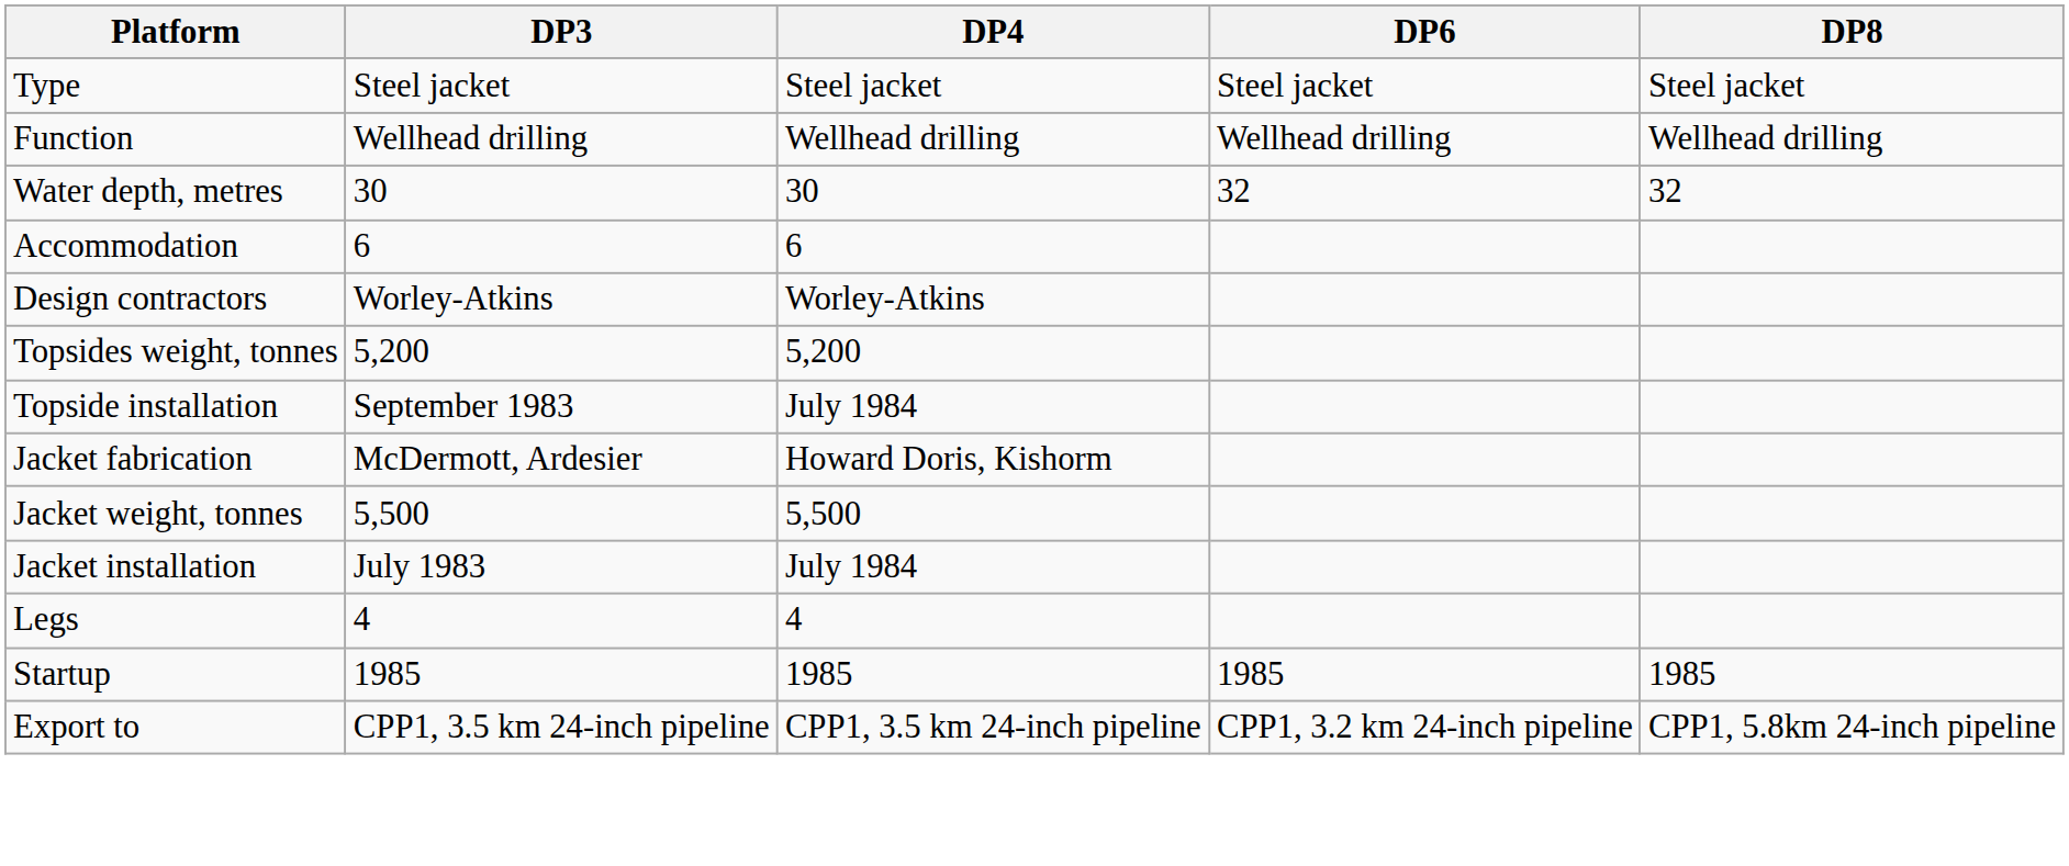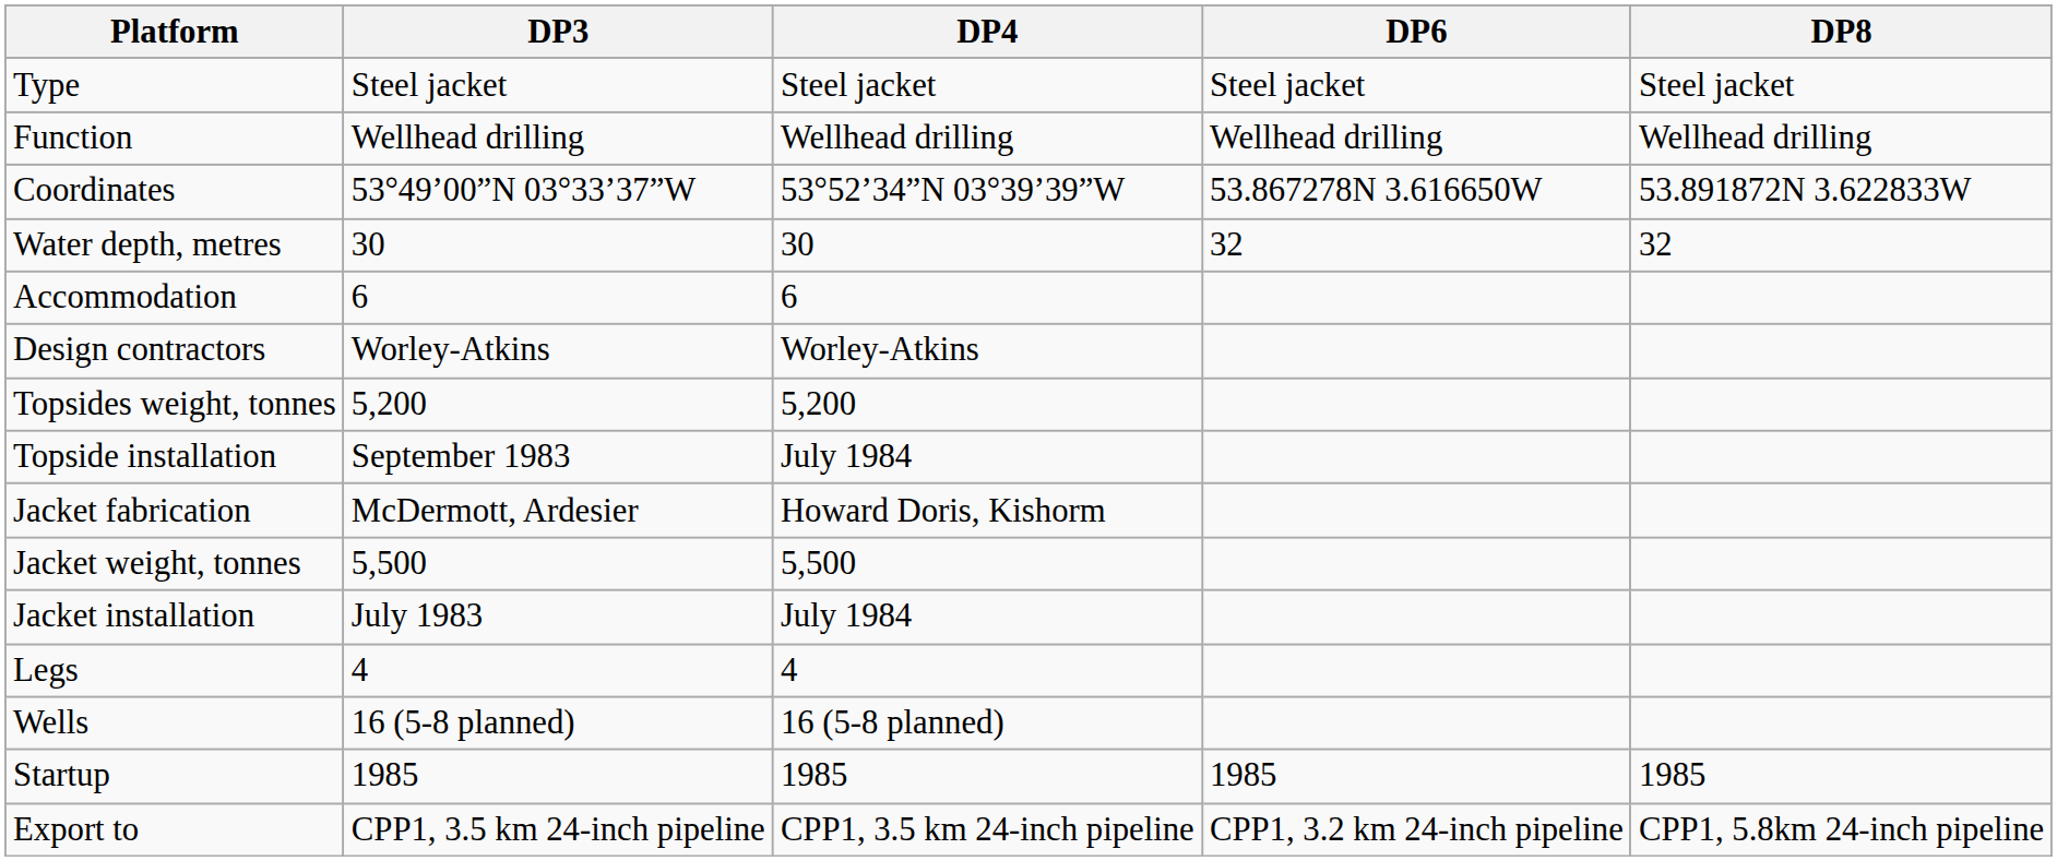+ row: Coordinates | 53°49’00”N 03°33’37”W | 53°52’34”N 03°39’39”W | 53.867278N 3.616650W | 53.891872N 3.622833W
+ row: Wells | 16 (5-8 planned) | 16 (5-8 planned)
